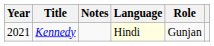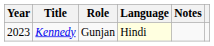columns swapped: Role <-> Notes
Kennedy | Year: 2021 -> 2023
